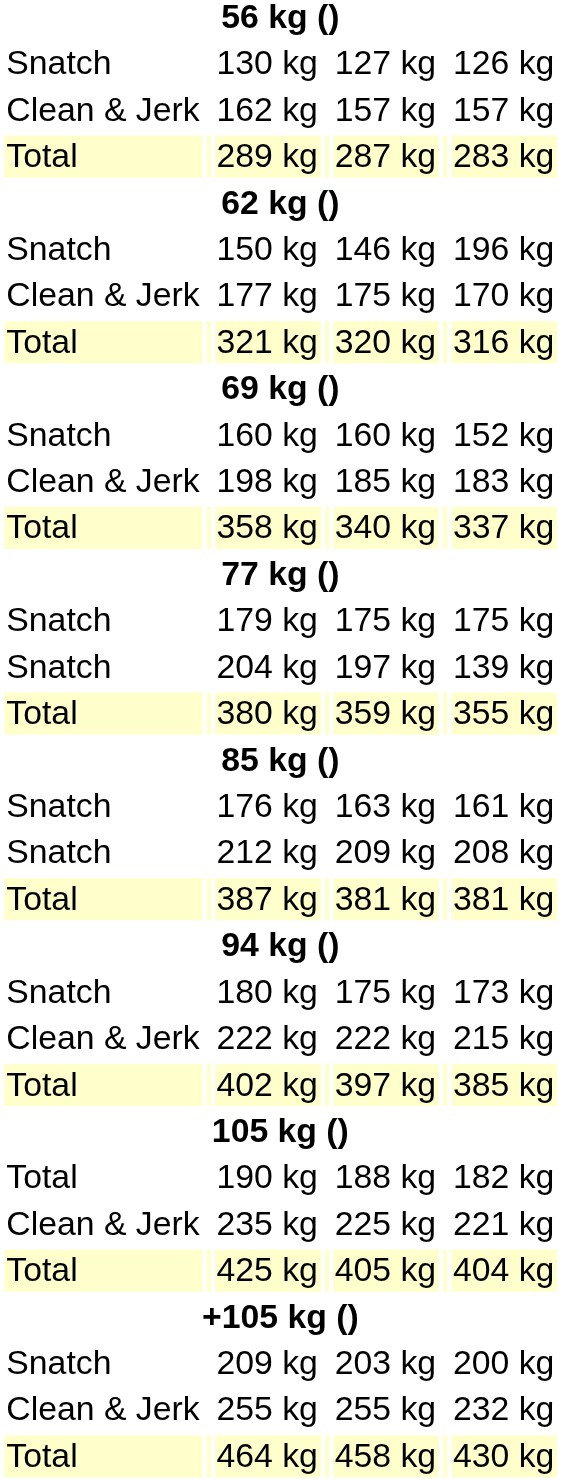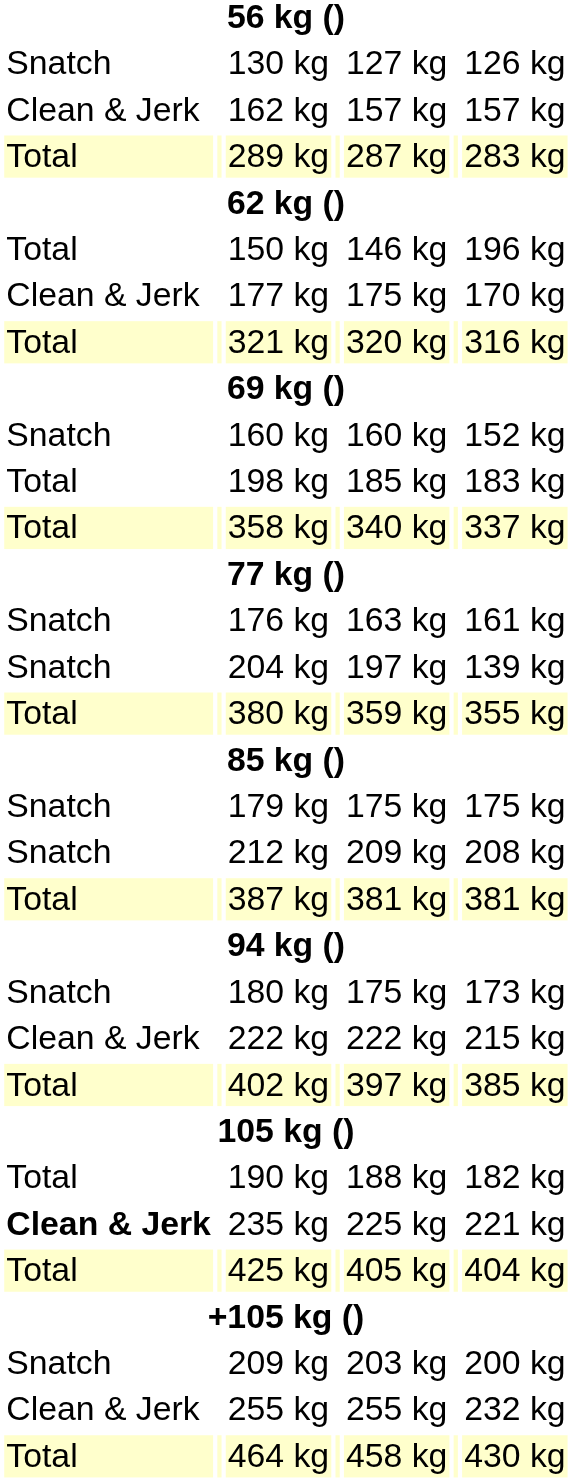150 kg | column 1: Snatch -> Total
198 kg | column 1: Clean & Jerk -> Total
rows swapped: 176 kg <-> 179 kg
235 kg | column 1: normal -> bold
